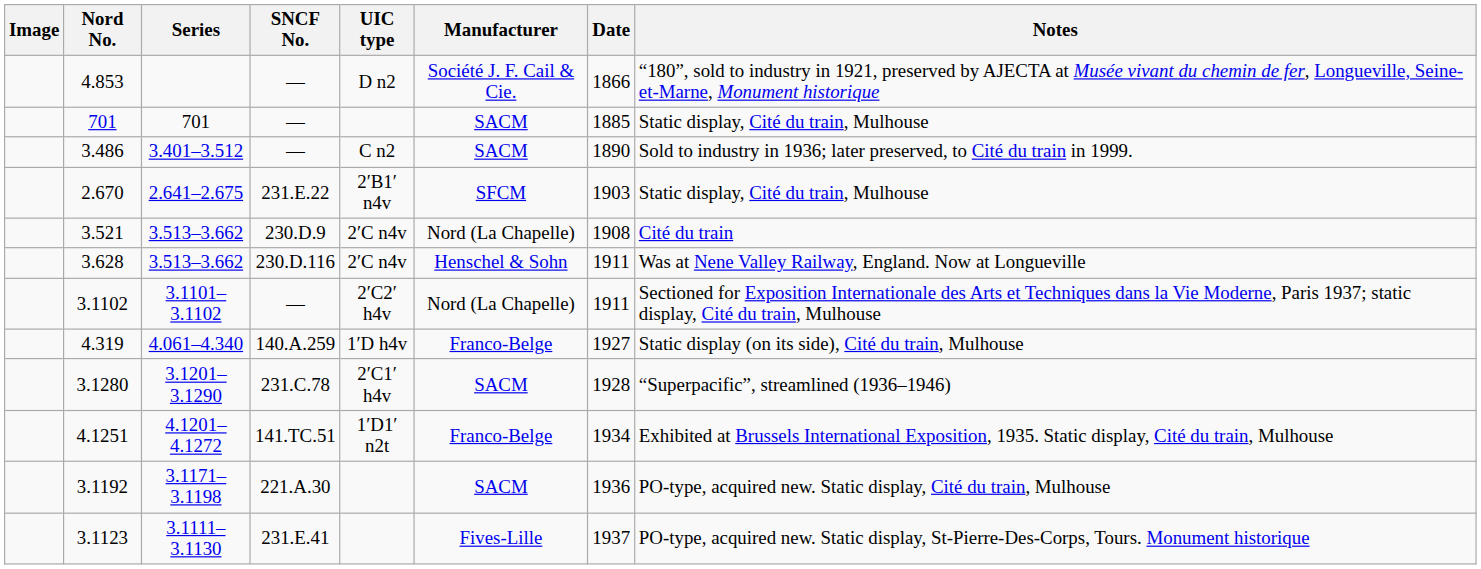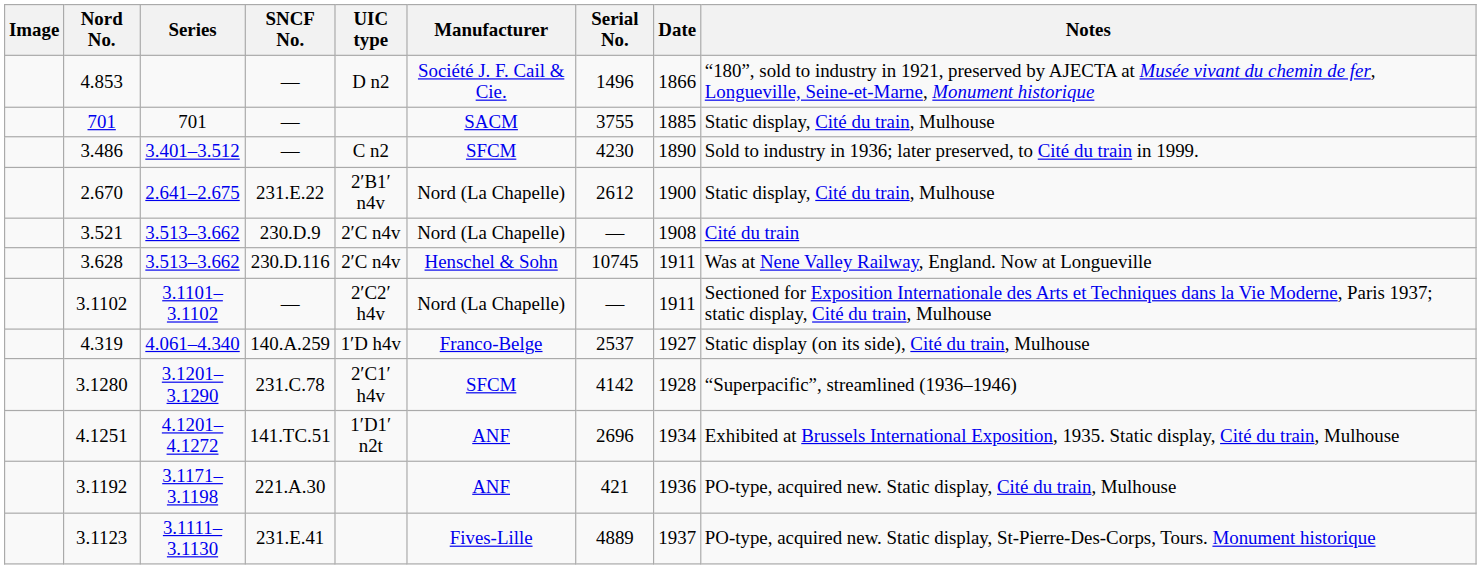+ column: Serial No. | 1496 | 3755 | 4230 | 2612 | — | 10745 | — | 2537 | 4142 | 2696 | 421 | 4889
3.486 | Manufacturer: SACM -> SFCM
2.670 | Manufacturer: SFCM -> Nord (La Chapelle)
2.670 | Date: 1903 -> 1900
3.1280 | Manufacturer: SACM -> SFCM
4.1251 | Manufacturer: Franco-Belge -> ANF
3.1192 | Manufacturer: SACM -> ANF
